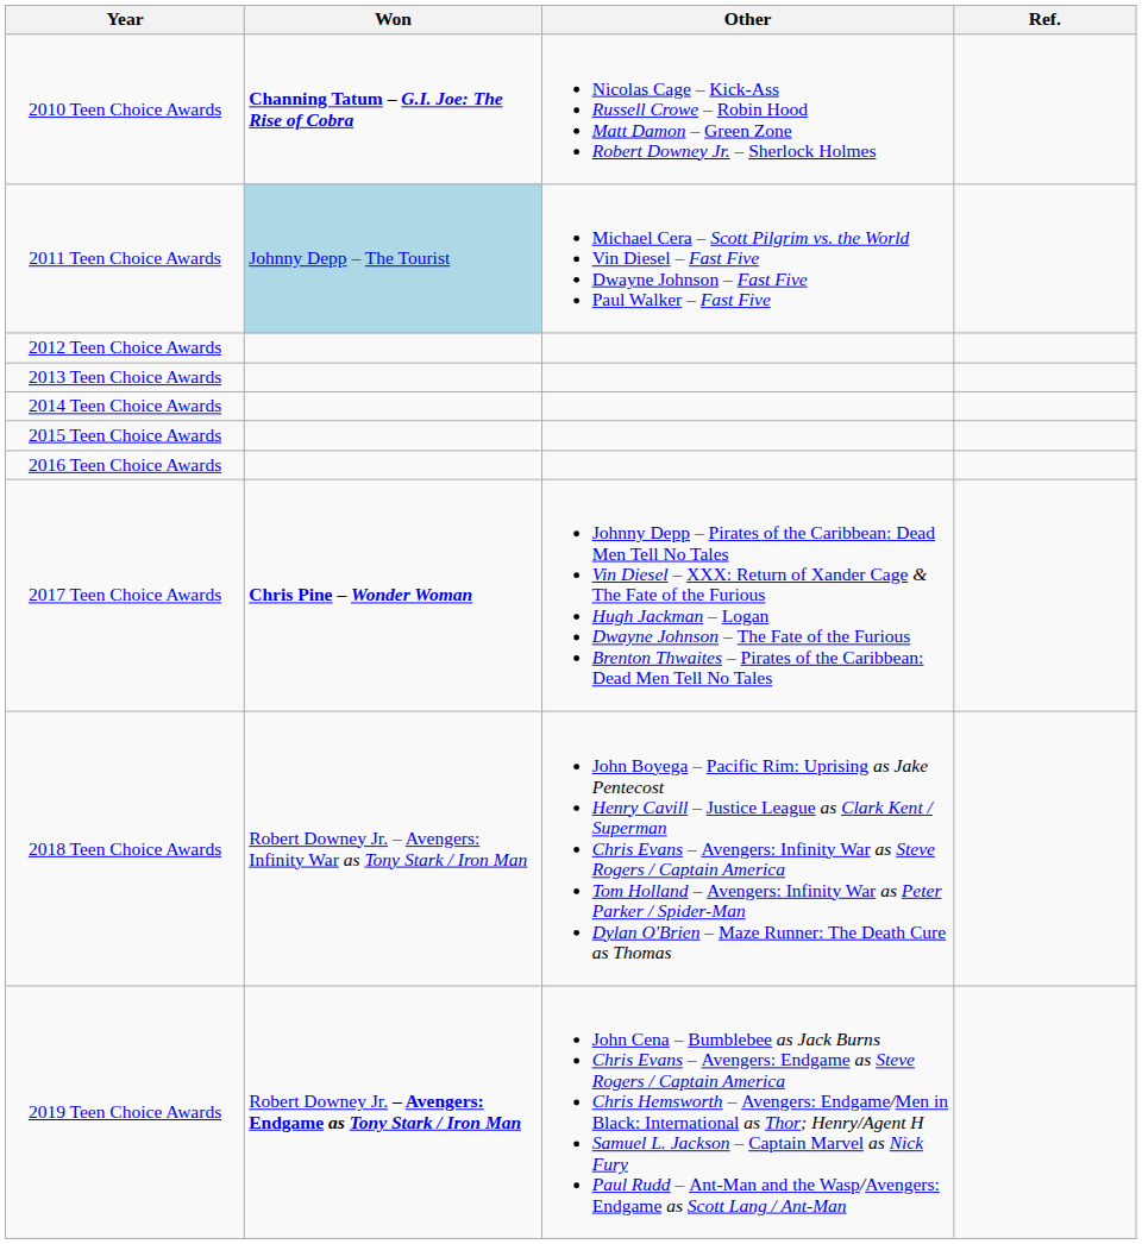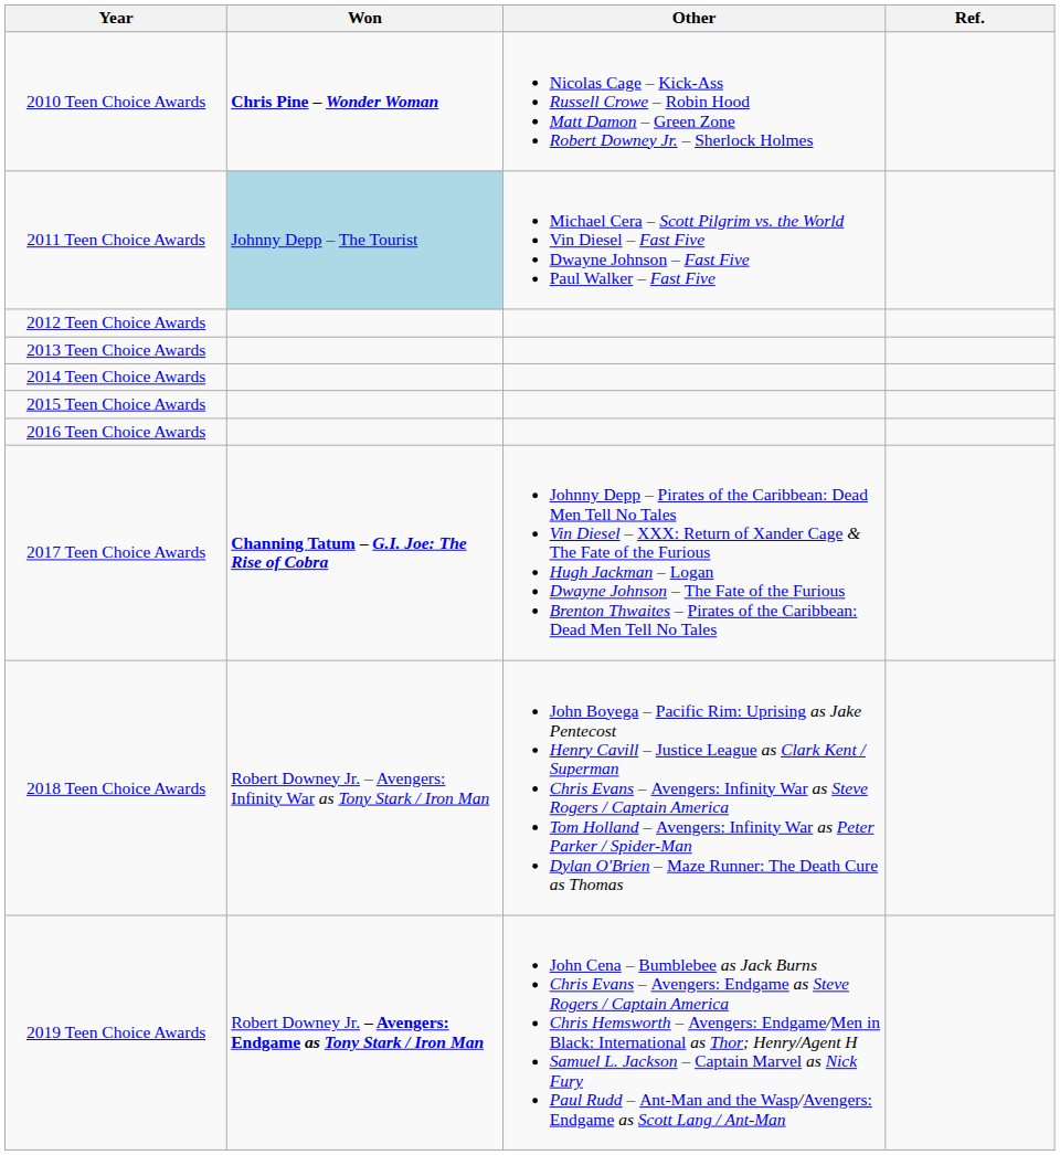2010 Teen Choice Awards | Won: Channing Tatum – G.I. Joe: The Rise of Cobra -> Chris Pine – Wonder Woman
2017 Teen Choice Awards | Won: Chris Pine – Wonder Woman -> Channing Tatum – G.I. Joe: The Rise of Cobra
